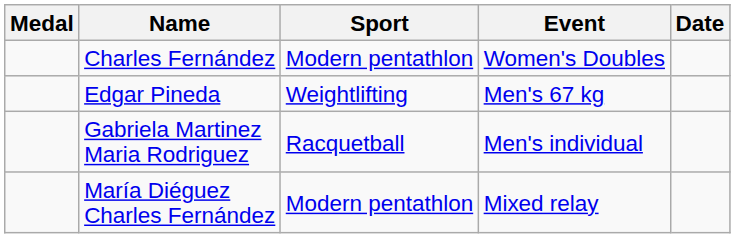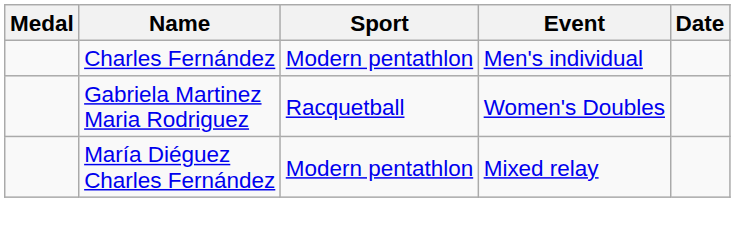Charles Fernández | Event: Women's Doubles -> Men's individual
- row: Edgar Pineda | Weightlifting | Men's 67 kg
Gabriela Martinez Maria Rodriguez | Event: Men's individual -> Women's Doubles
